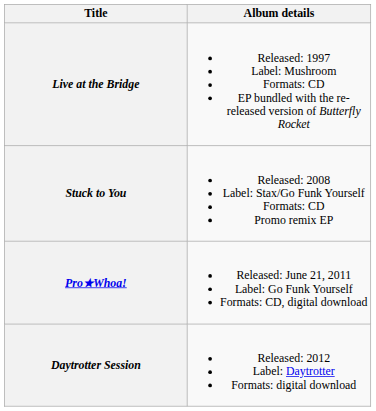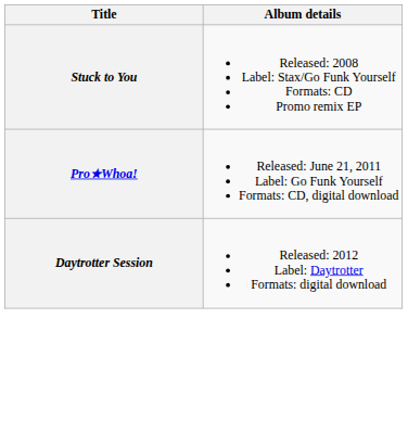- row: Live at the Bridge | Released: 1997 Label: Mushroom Formats: CD EP bundled with the re-released version of Butterfly Rocket
